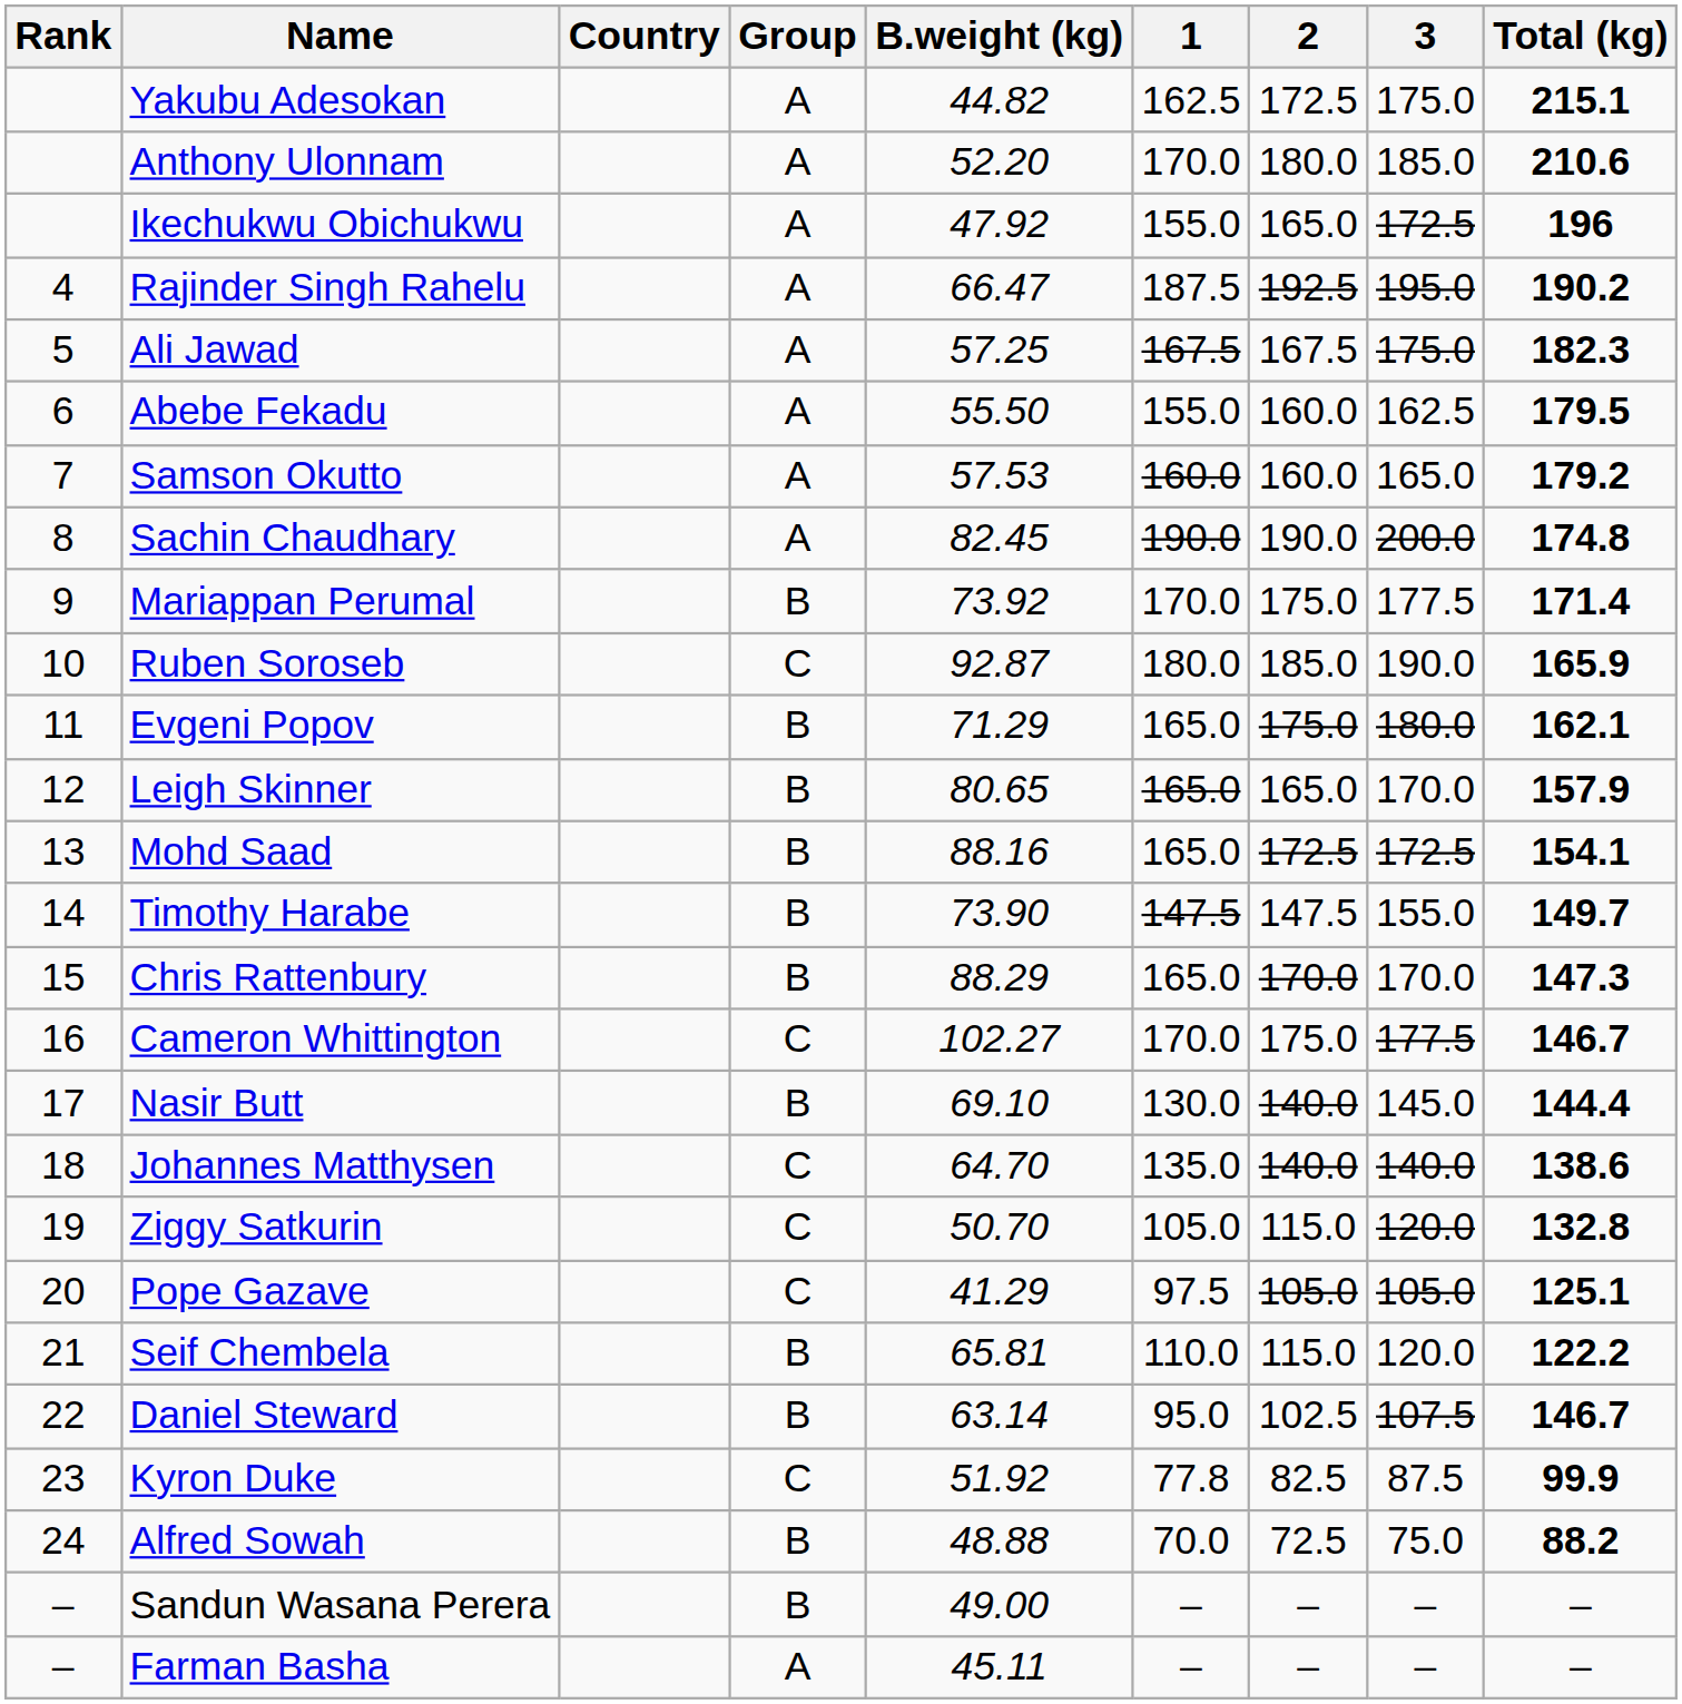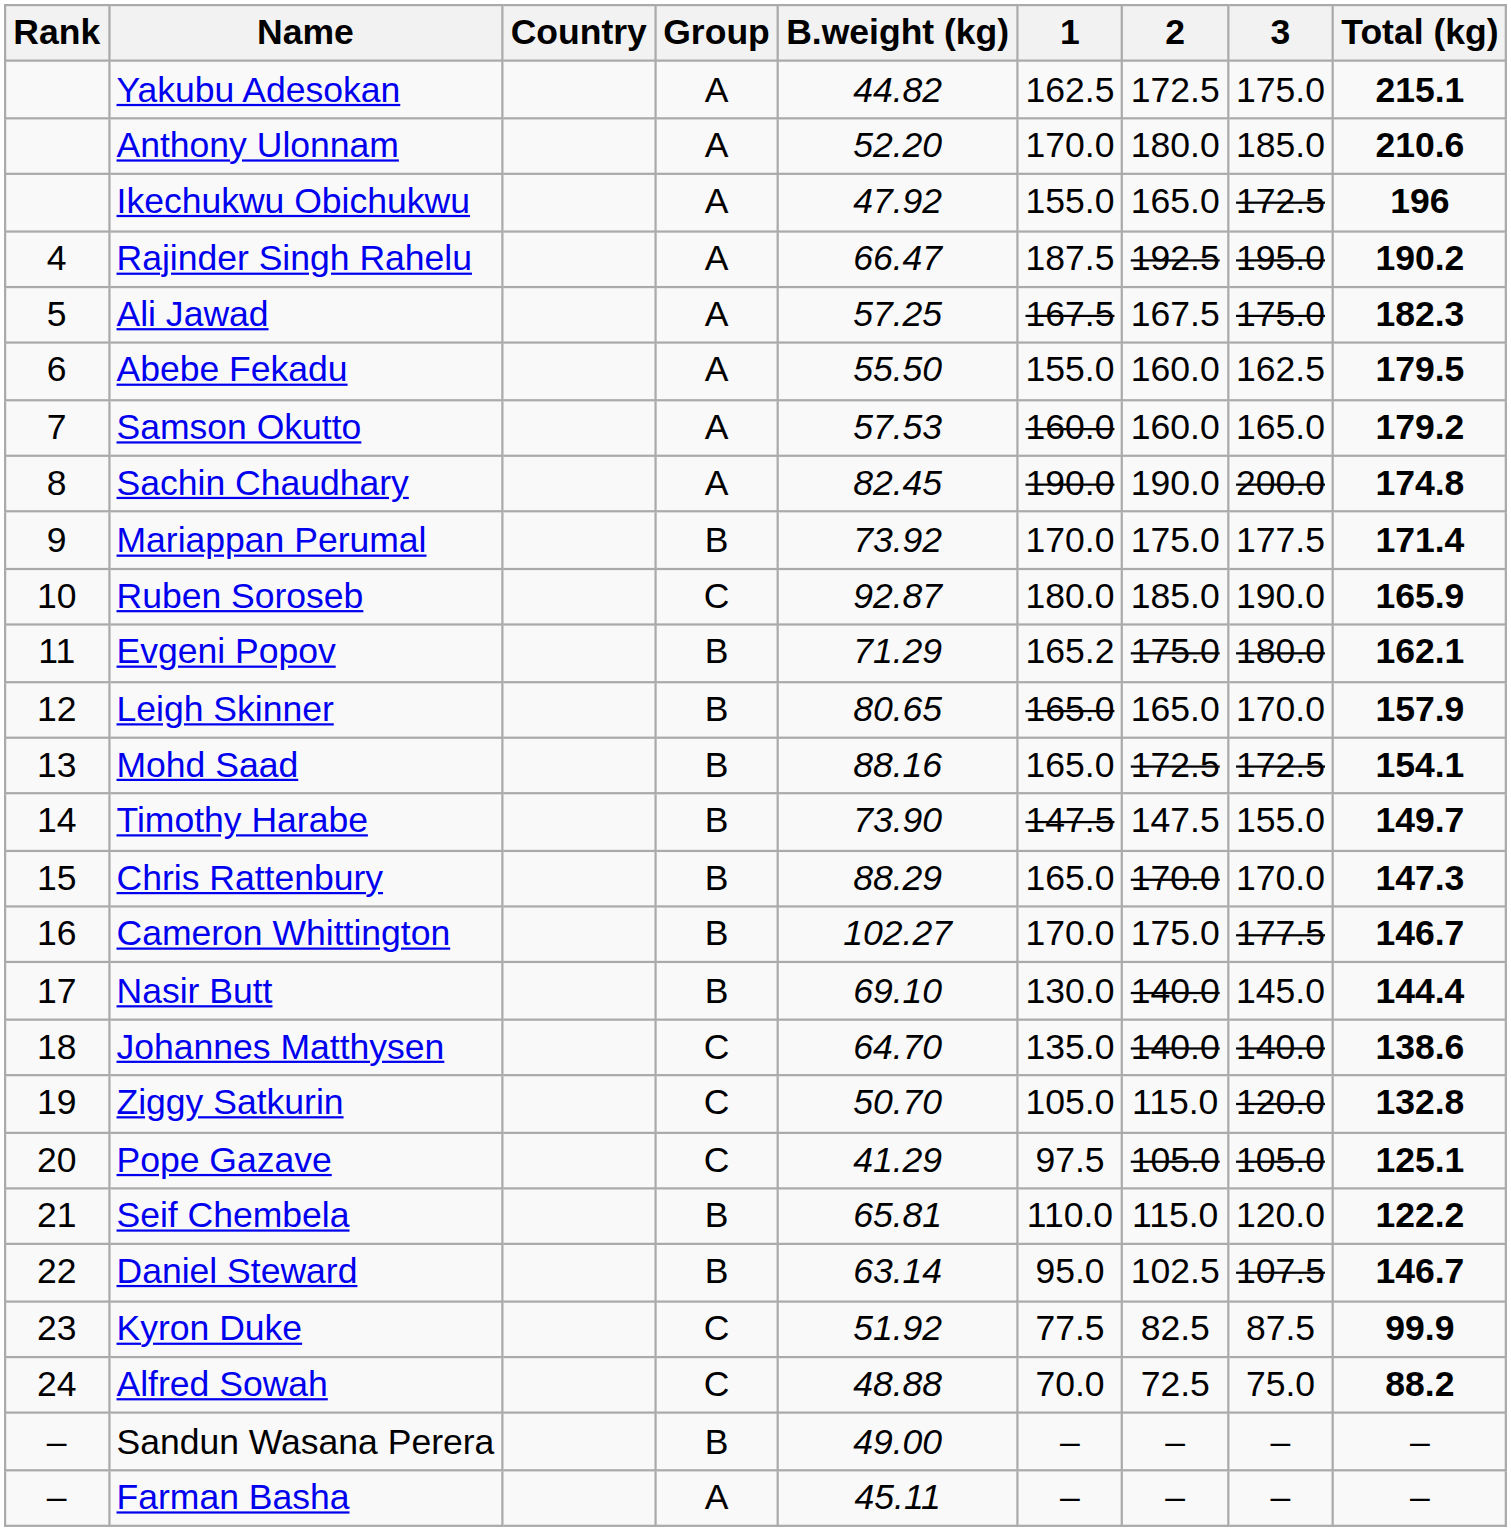Evgeni Popov | 1: 165.0 -> 165.2
Cameron Whittington | Group: C -> B
Kyron Duke | 1: 77.8 -> 77.5
Alfred Sowah | Group: B -> C
